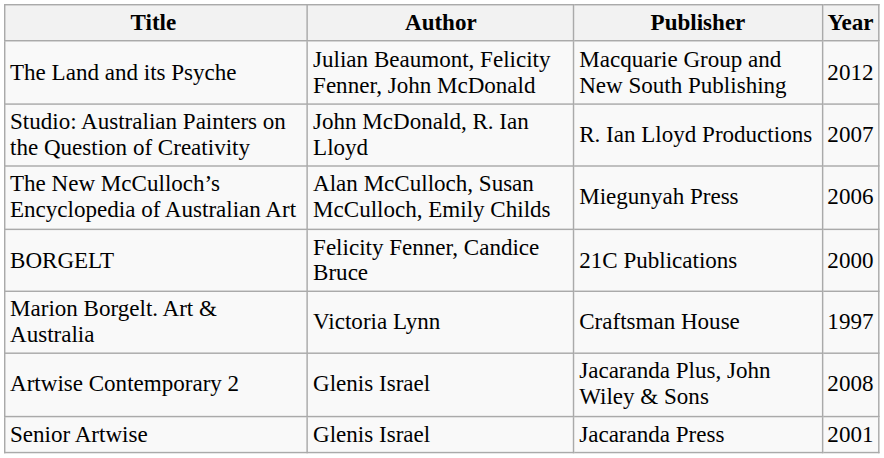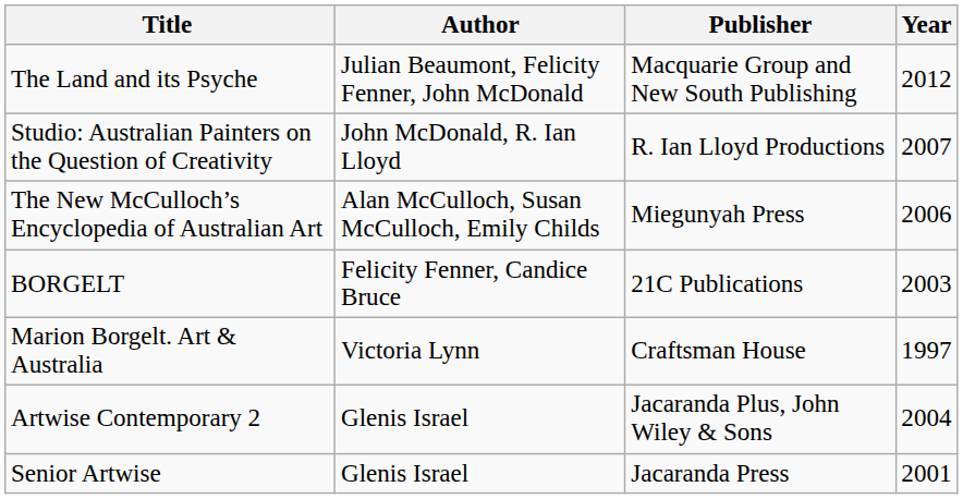BORGELT | Year: 2000 -> 2003
Artwise Contemporary 2 | Year: 2008 -> 2004
